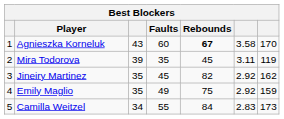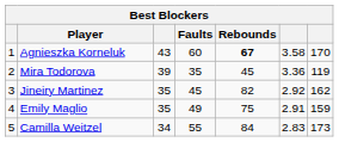Mira Todorova | column 6: 3.11 -> 3.36
Emily Maglio | column 6: 2.92 -> 2.91
